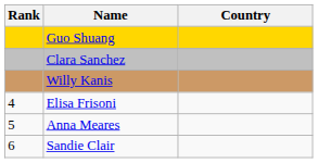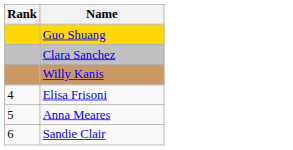- column: Country
